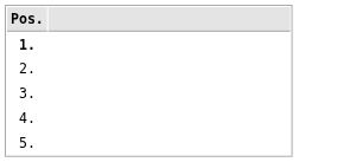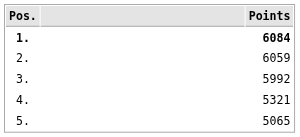+ column: Points | 6084 | 6059 | 5992 | 5321 | 5065
